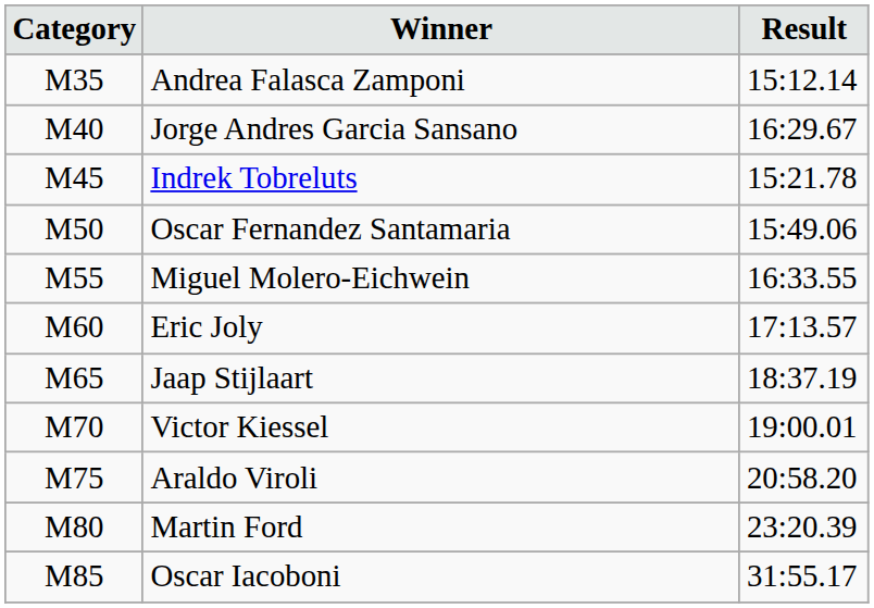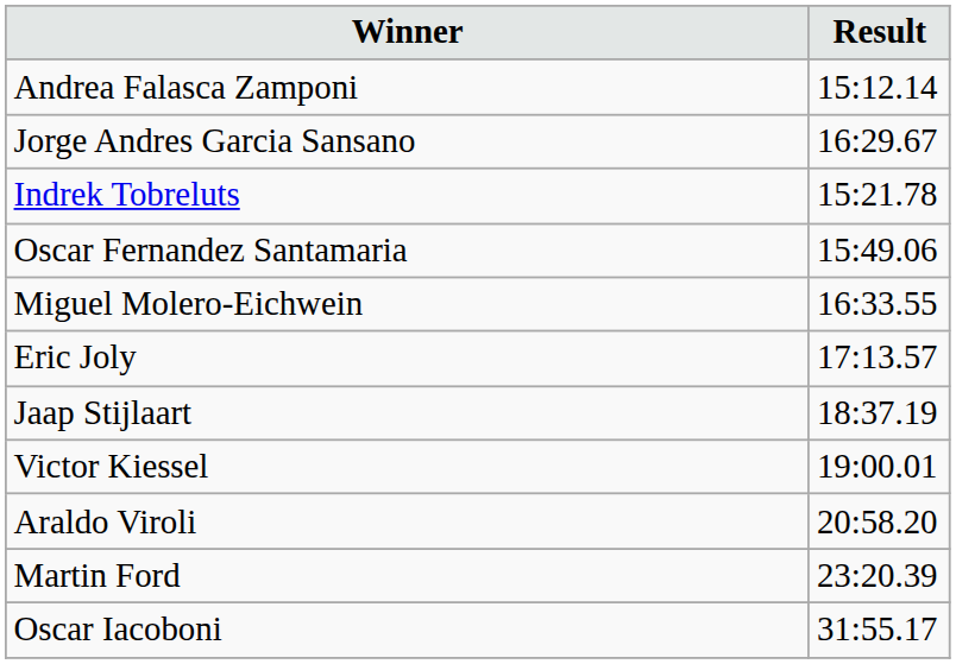- column: Category | M35 | M40 | M45 | M50 | M55 | M60 | M65 | M70 | M75 | M80 | M85
